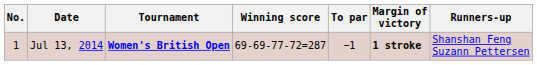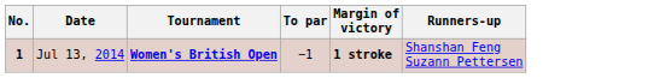- column: Winning score | 69-69-77-72=287
Jul 13, 2014 | No.: normal -> bold
